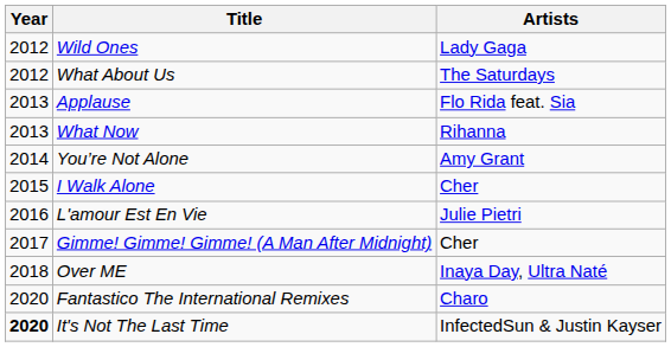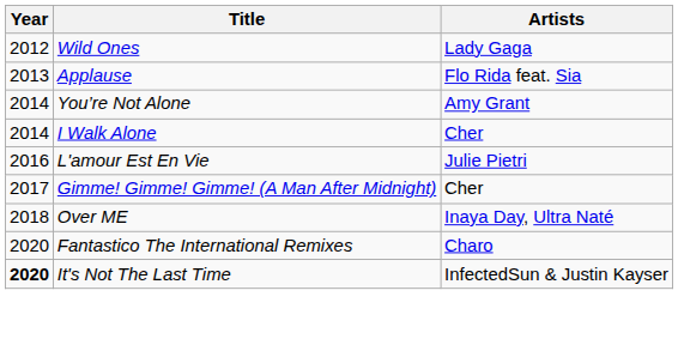- row: 2012 | What About Us | The Saturdays
- row: 2013 | What Now | Rihanna
I Walk Alone | Year: 2015 -> 2014
